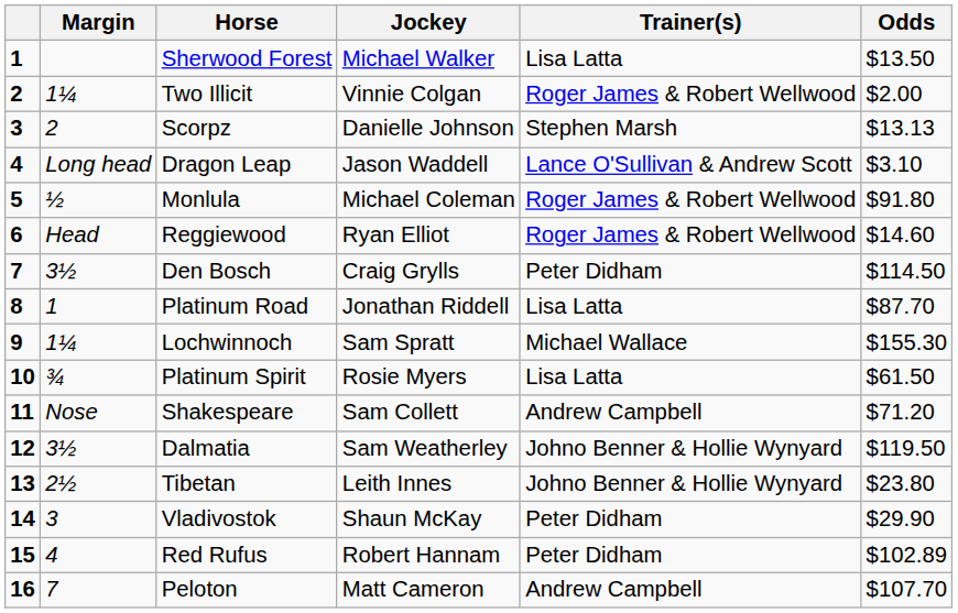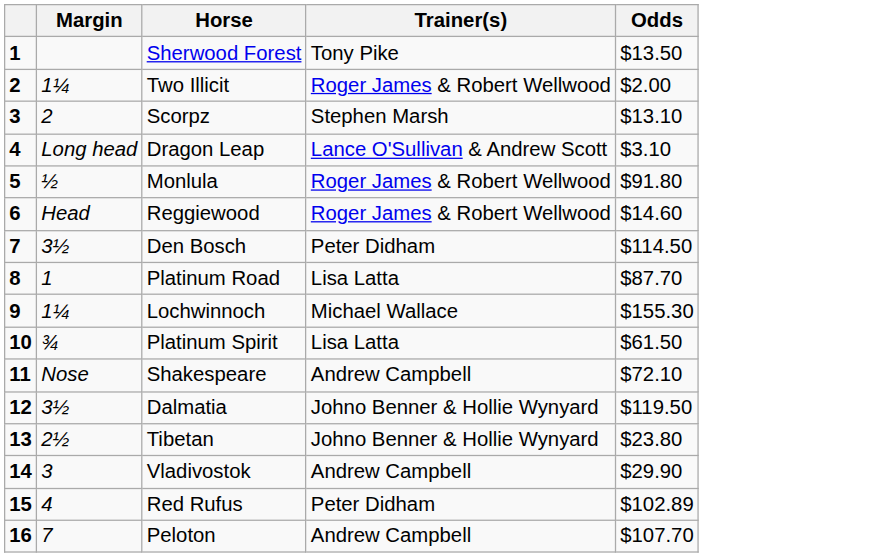- column: Jockey | Michael Walker | Vinnie Colgan | Danielle Johnson | Jason Waddell | Michael Coleman | Ryan Elliot | Craig Grylls | Jonathan Riddell | Sam Spratt | Rosie Myers | Sam Collett | Sam Weatherley | Leith Innes | Shaun McKay | Robert Hannam | Matt Cameron
Sherwood Forest | Trainer(s): Lisa Latta -> Tony Pike
Scorpz | Odds: $13.13 -> $13.10
Shakespeare | Odds: $71.20 -> $72.10
Vladivostok | Trainer(s): Peter Didham -> Andrew Campbell
